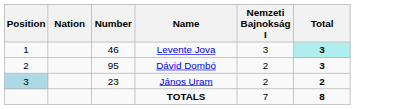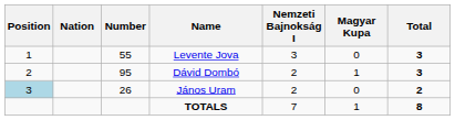+ column: Magyar Kupa | 0 | 1 | 0 | 1
Levente Jova | Number: 46 -> 55
Levente Jova | Total: paleturquoise background -> no background
János Uram | Number: 23 -> 26
